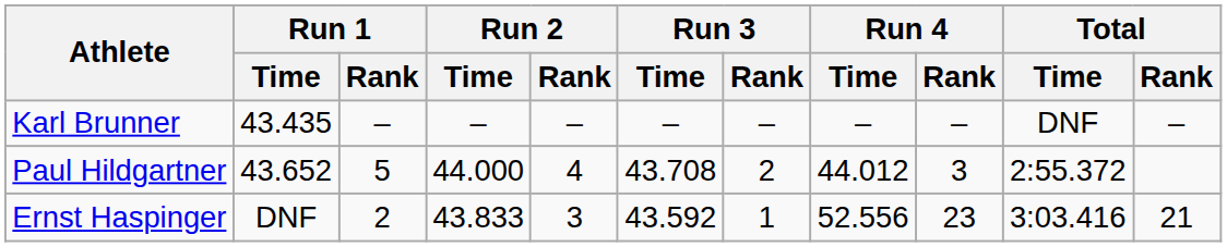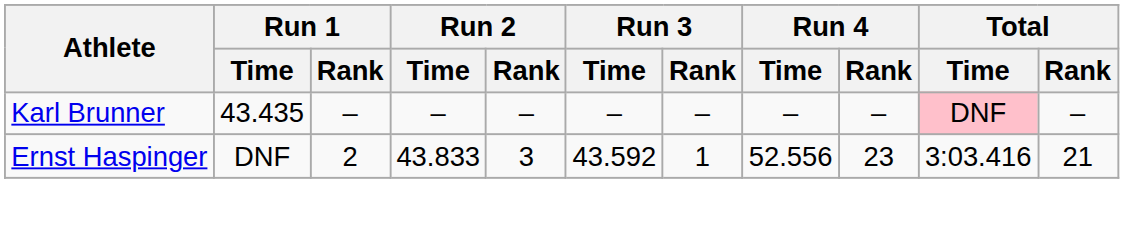Karl Brunner | Total / Time: no background -> pink background
- row: Paul Hildgartner | 43.652 | 5 | 44.000 | 4 | 43.708 | 2 | 44.012 | 3 | 2:55.372
